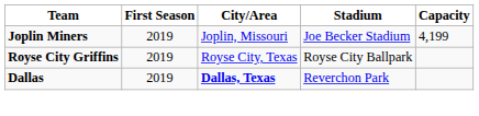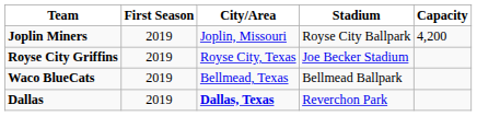Joplin Miners | Stadium: Joe Becker Stadium -> Royse City Ballpark
Joplin Miners | Capacity: 4,199 -> 4,200
Royse City Griffins | Stadium: Royse City Ballpark -> Joe Becker Stadium
+ row: Waco BlueCats | 2019 | Bellmead, Texas | Bellmead Ballpark
